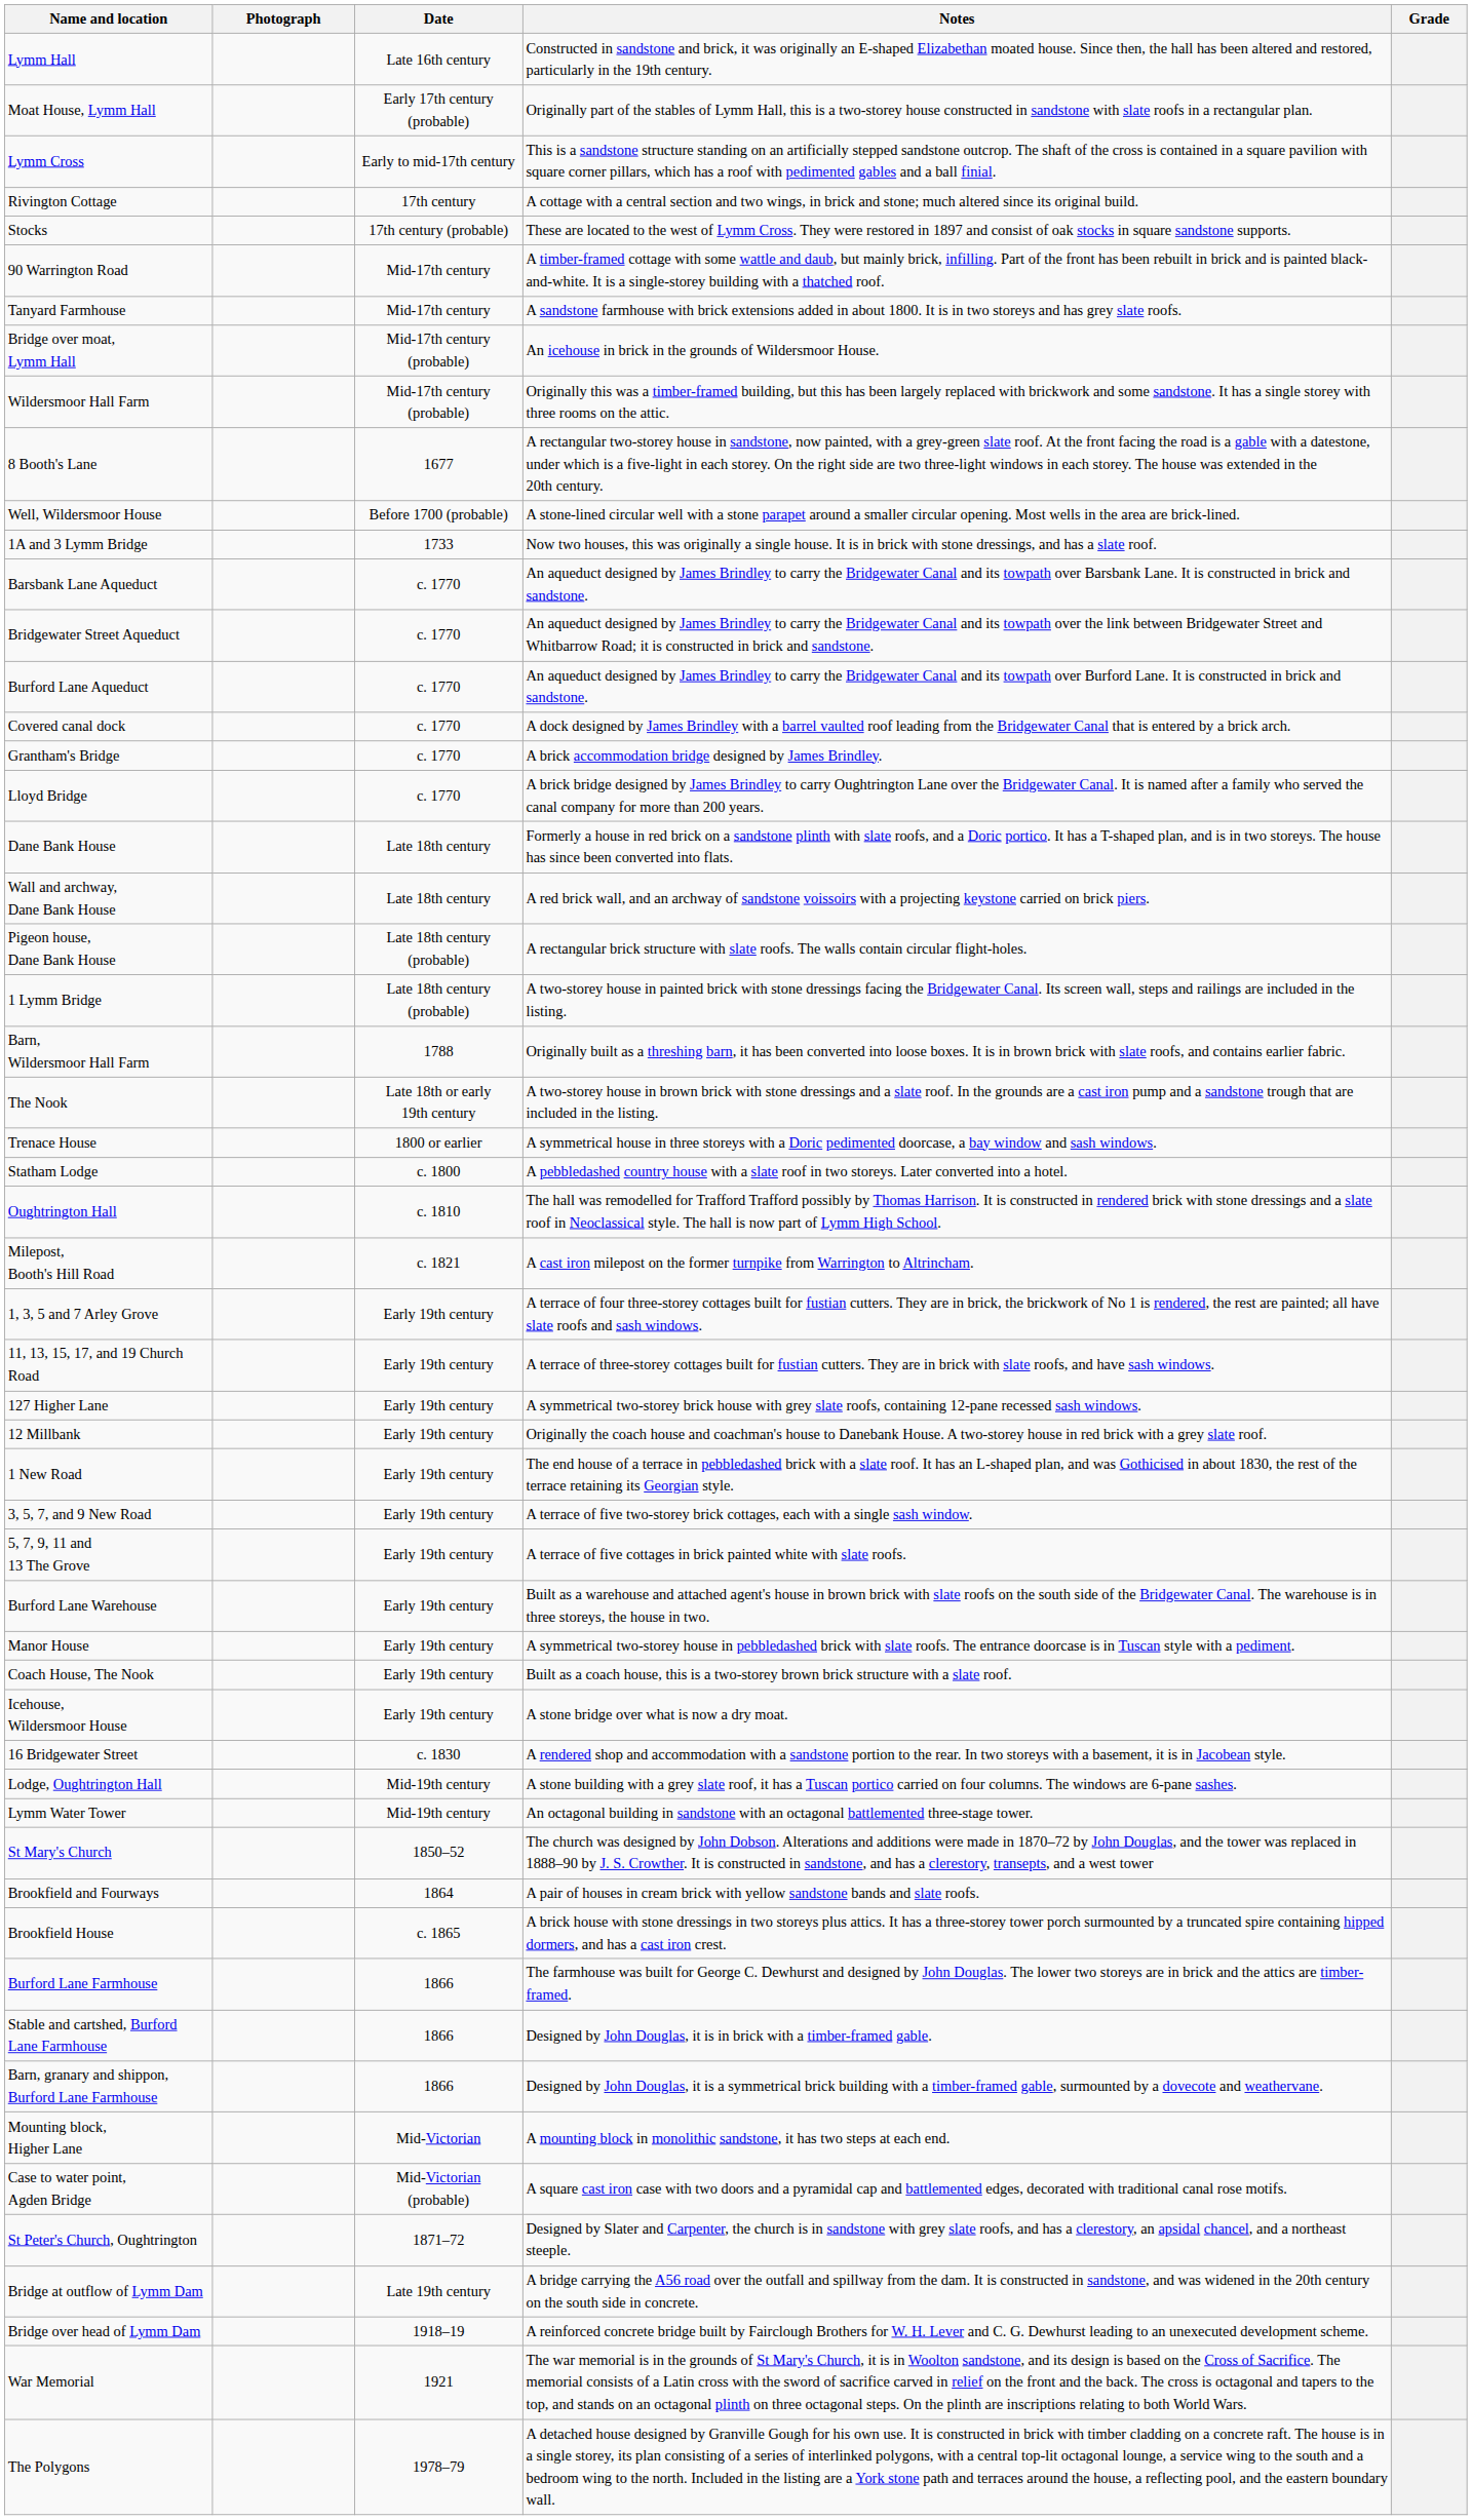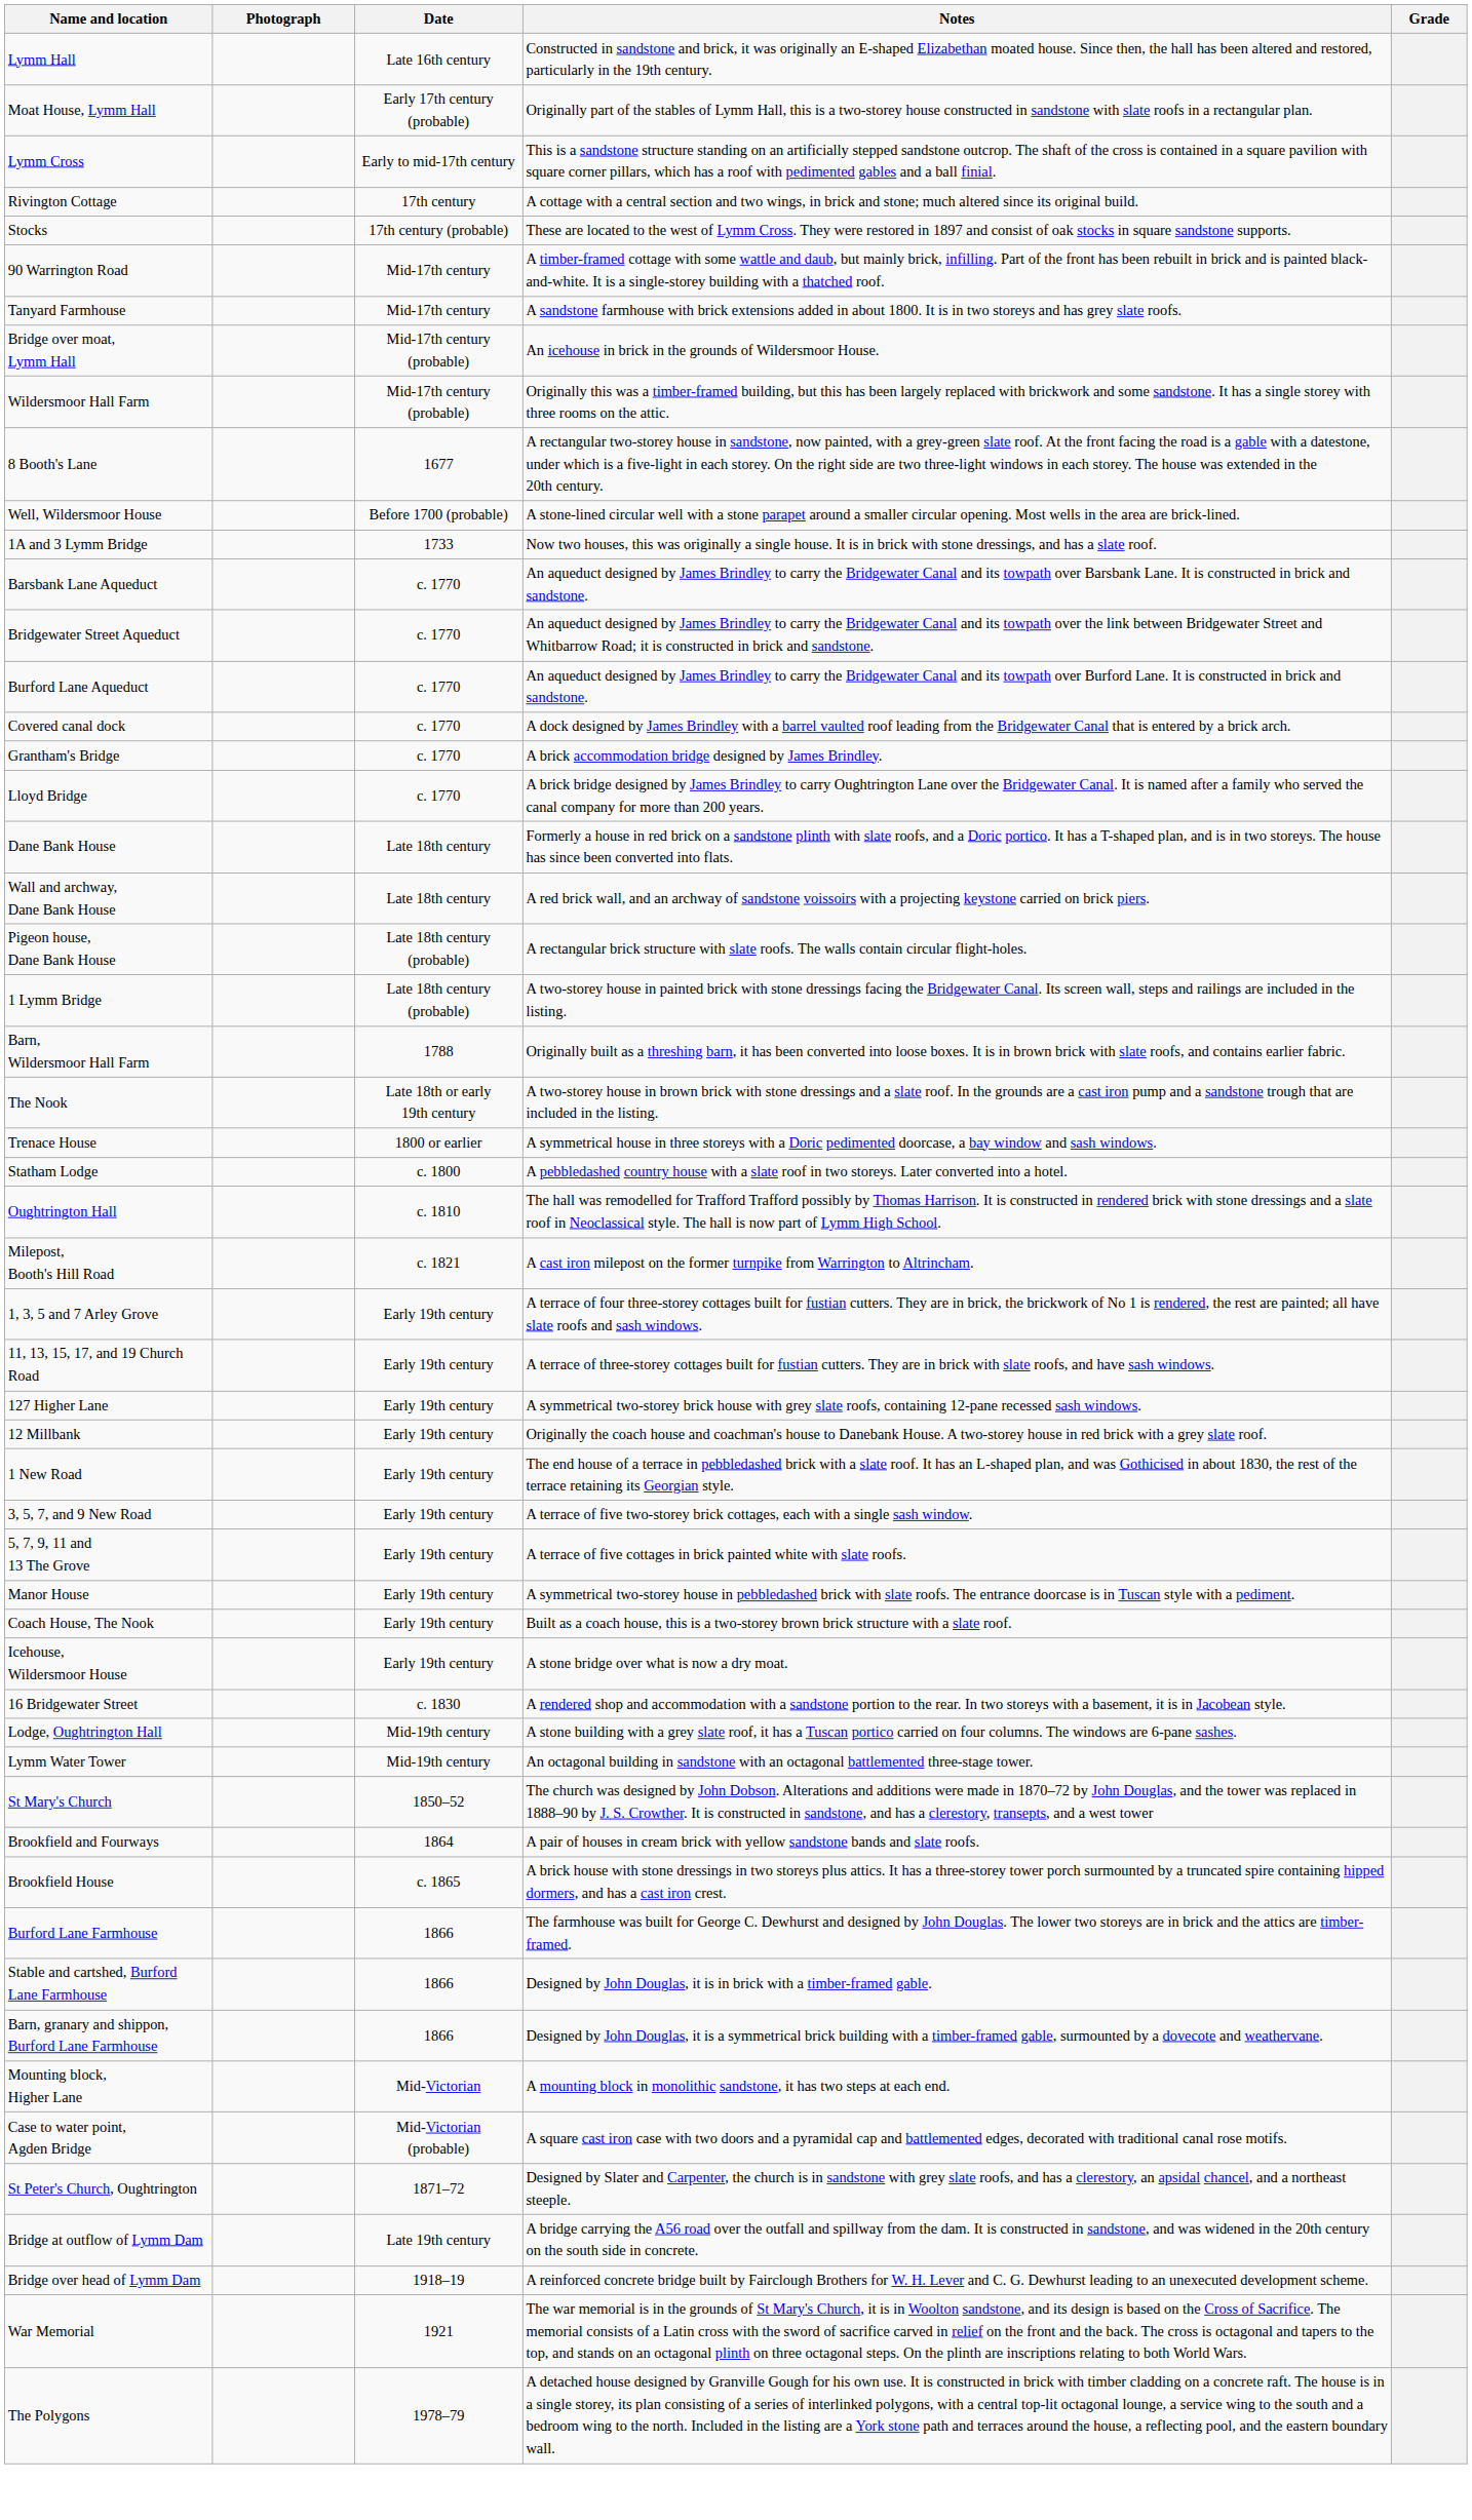- row: Burford Lane Warehouse | Early 19th century | Built as a warehouse and attached agent's house in brown brick with slate roofs on the south side of the Bridgewater Canal. The warehouse is in three storeys, the house in two.
